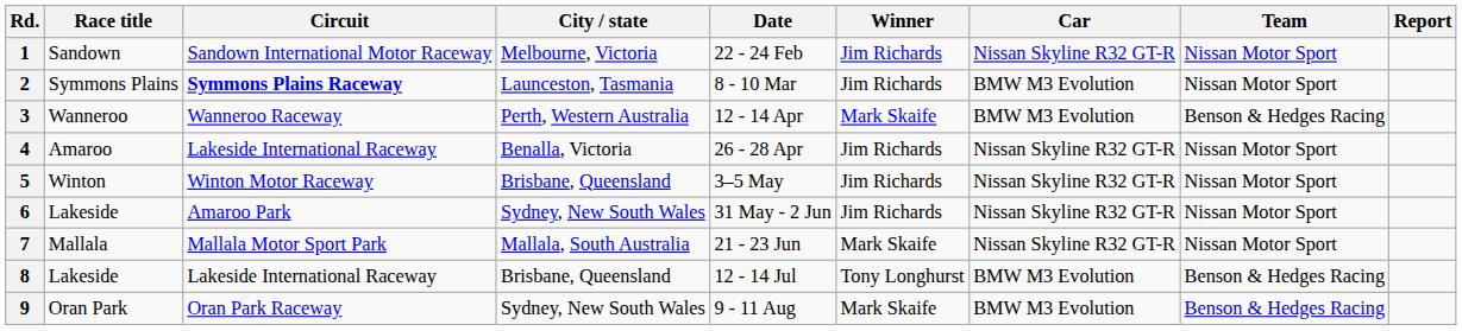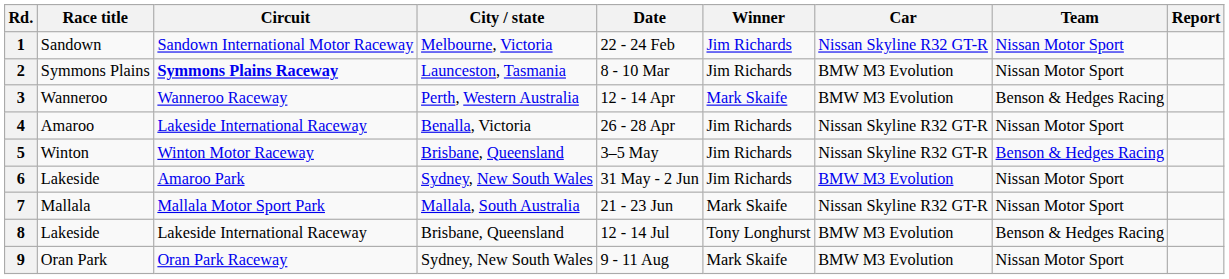5 | Team: Nissan Motor Sport -> Benson & Hedges Racing
6 | Car: Nissan Skyline R32 GT-R -> BMW M3 Evolution
9 | Team: Benson & Hedges Racing -> Nissan Motor Sport
